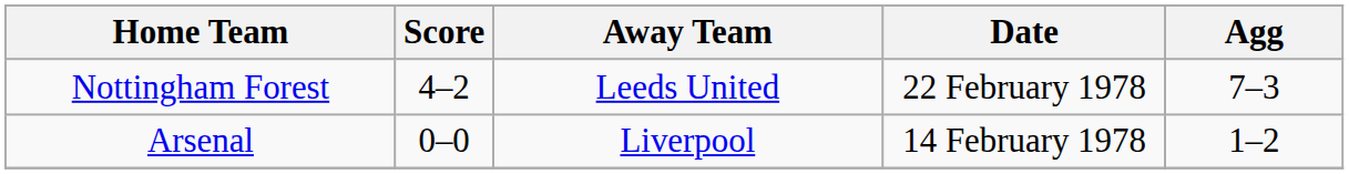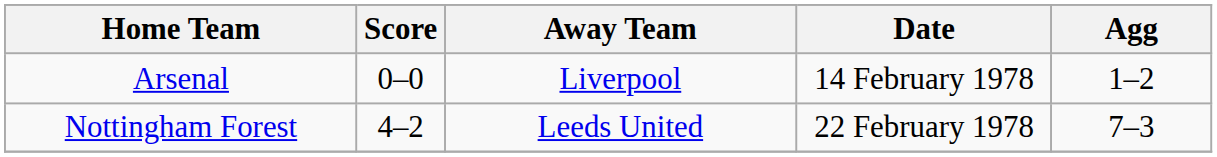rows swapped: Arsenal <-> Nottingham Forest
